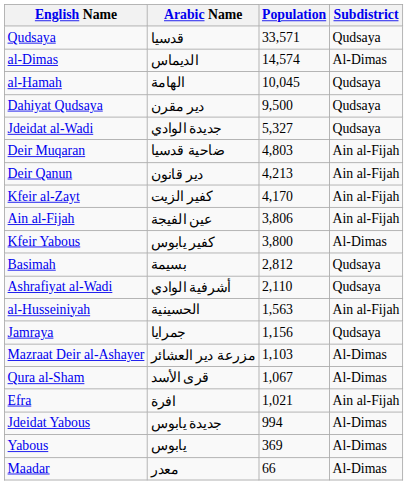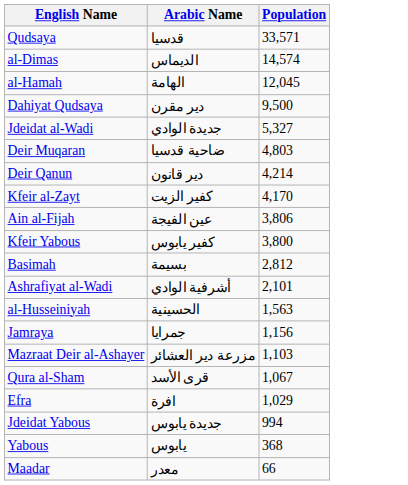- column: Subdistrict | Qudsaya | Al-Dimas | Qudsaya | Qudsaya | Qudsaya | Ain al-Fijah | Ain al-Fijah | Ain al-Fijah | Ain al-Fijah | Al-Dimas | Qudsaya | Qudsaya | Ain al-Fijah | Qudsaya | Al-Dimas | Al-Dimas | Ain al-Fijah | Al-Dimas | Al-Dimas | Al-Dimas
al-Hamah | Population: 10,045 -> 12,045
Deir Qanun | Population: 4,213 -> 4,214
Ashrafiyat al-Wadi | Population: 2,110 -> 2,101
Efra | Population: 1,021 -> 1,029
Yabous | Population: 369 -> 368
